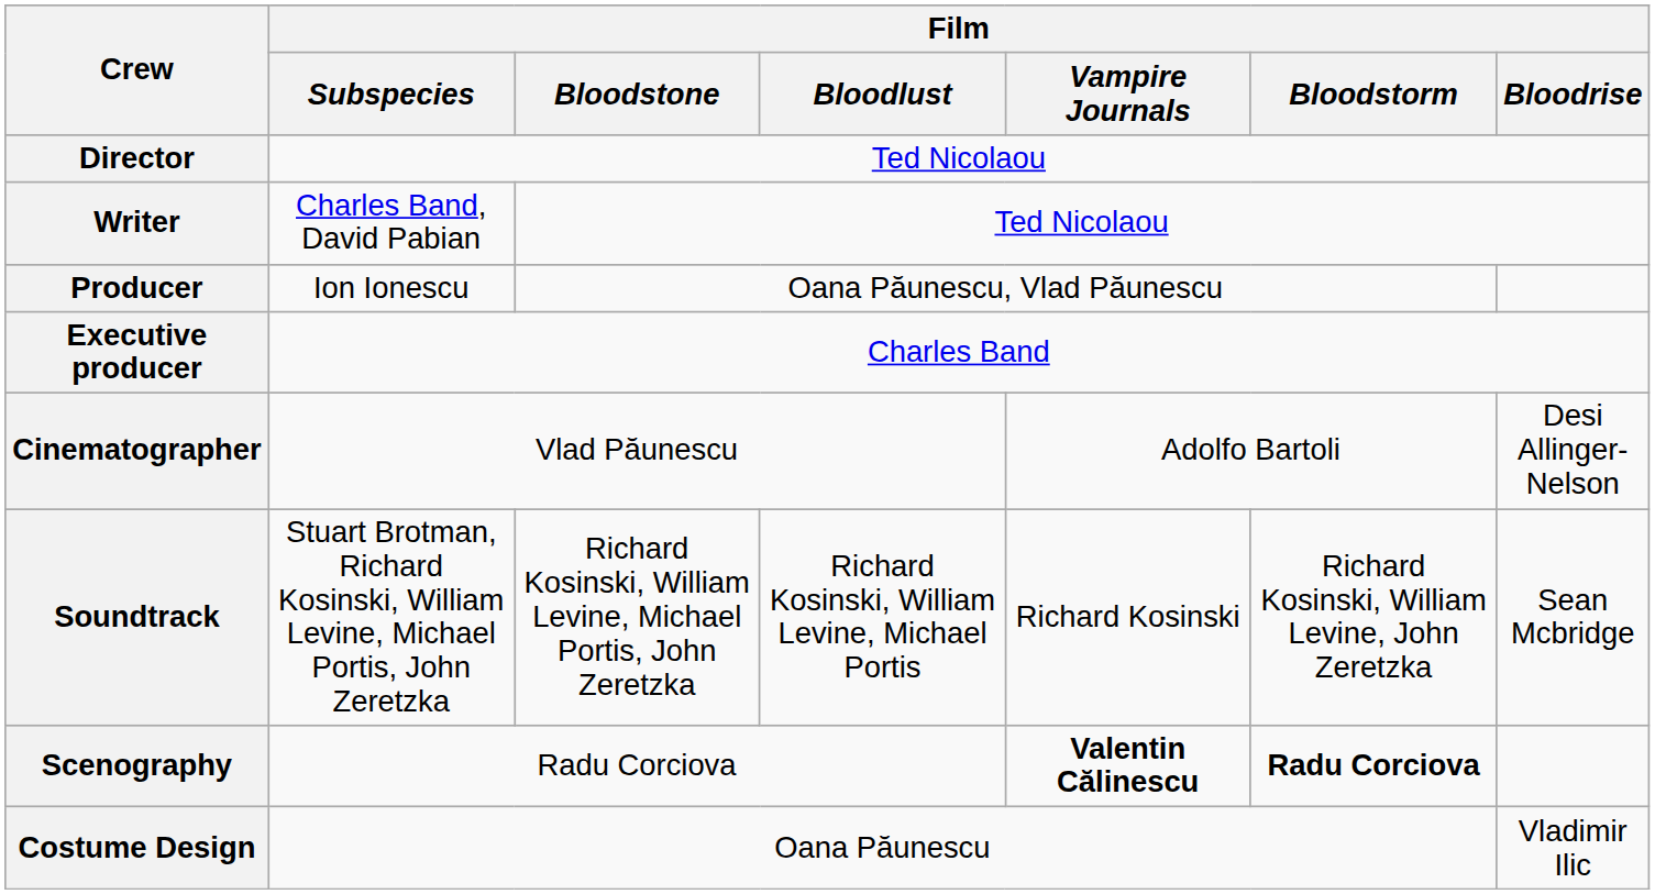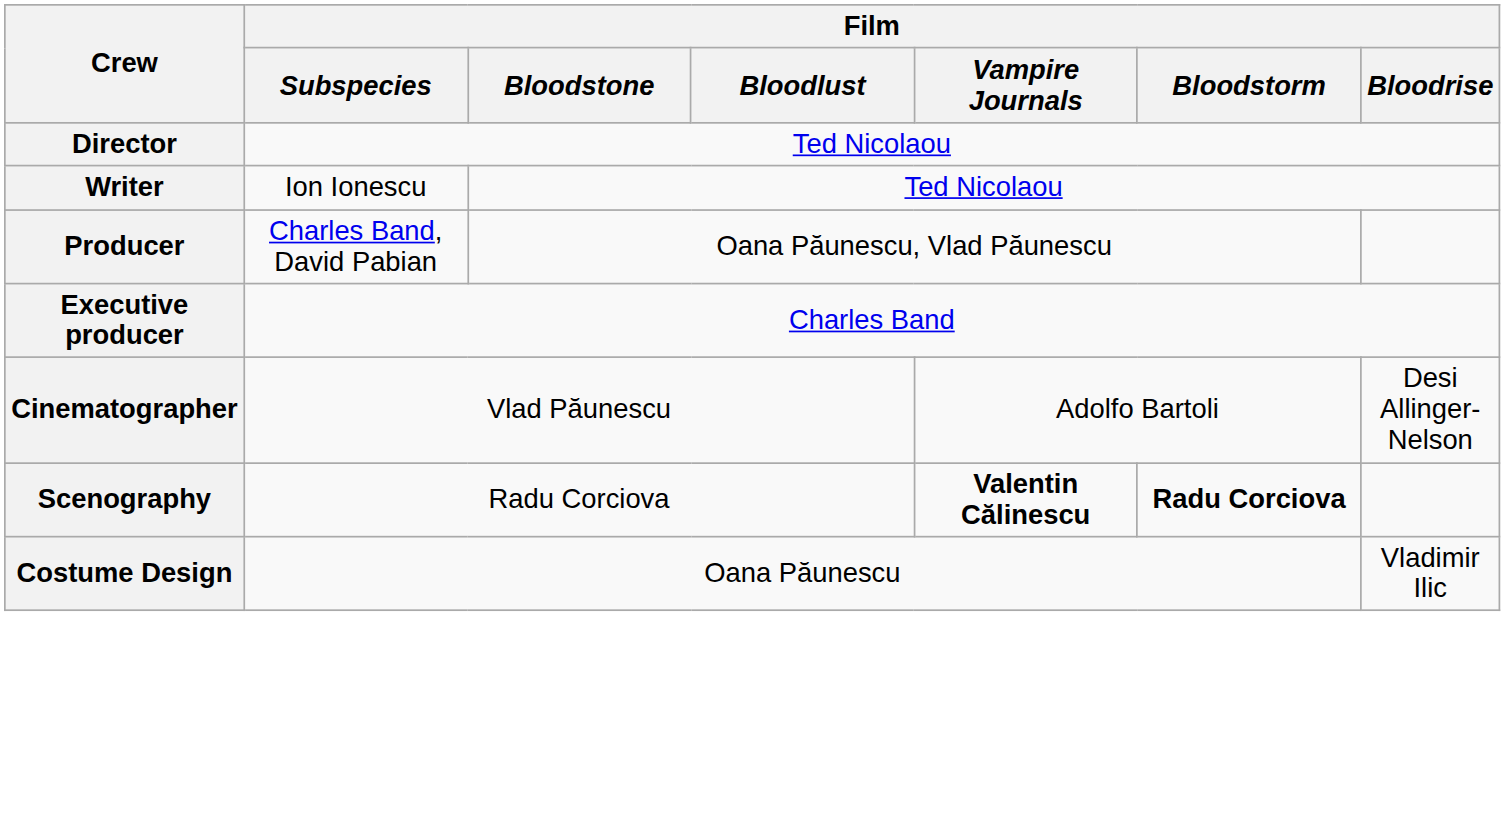Writer | Film / Subspecies: Charles Band, David Pabian -> Ion Ionescu
Producer | Film / Subspecies: Ion Ionescu -> Charles Band, David Pabian
- row: Soundtrack | Stuart Brotman, Richard Kosinski, William Levine, Michael Portis, John Zeretzka | Richard Kosinski, William Levine, Michael Portis, John Zeretzka | Richard Kosinski, William Levine, Michael Portis | Richard Kosinski | Richard Kosinski, William Levine, John Zeretzka | Sean Mcbridge
